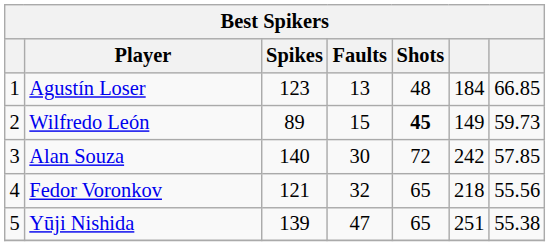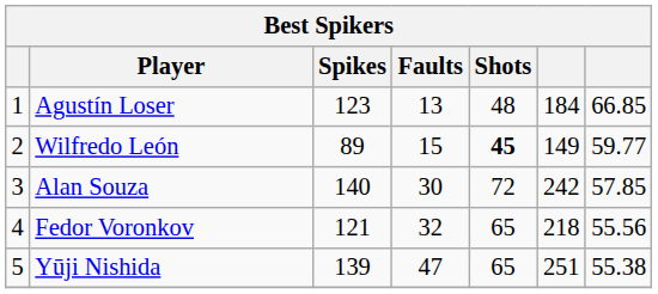Wilfredo León | column 7: 59.73 -> 59.77
